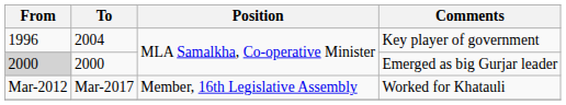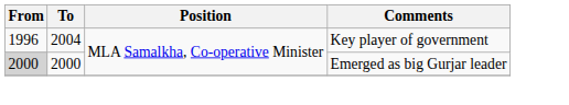- row: Mar-2012 | Mar-2017 | Member, 16th Legislative Assembly | Worked for Khatauli
